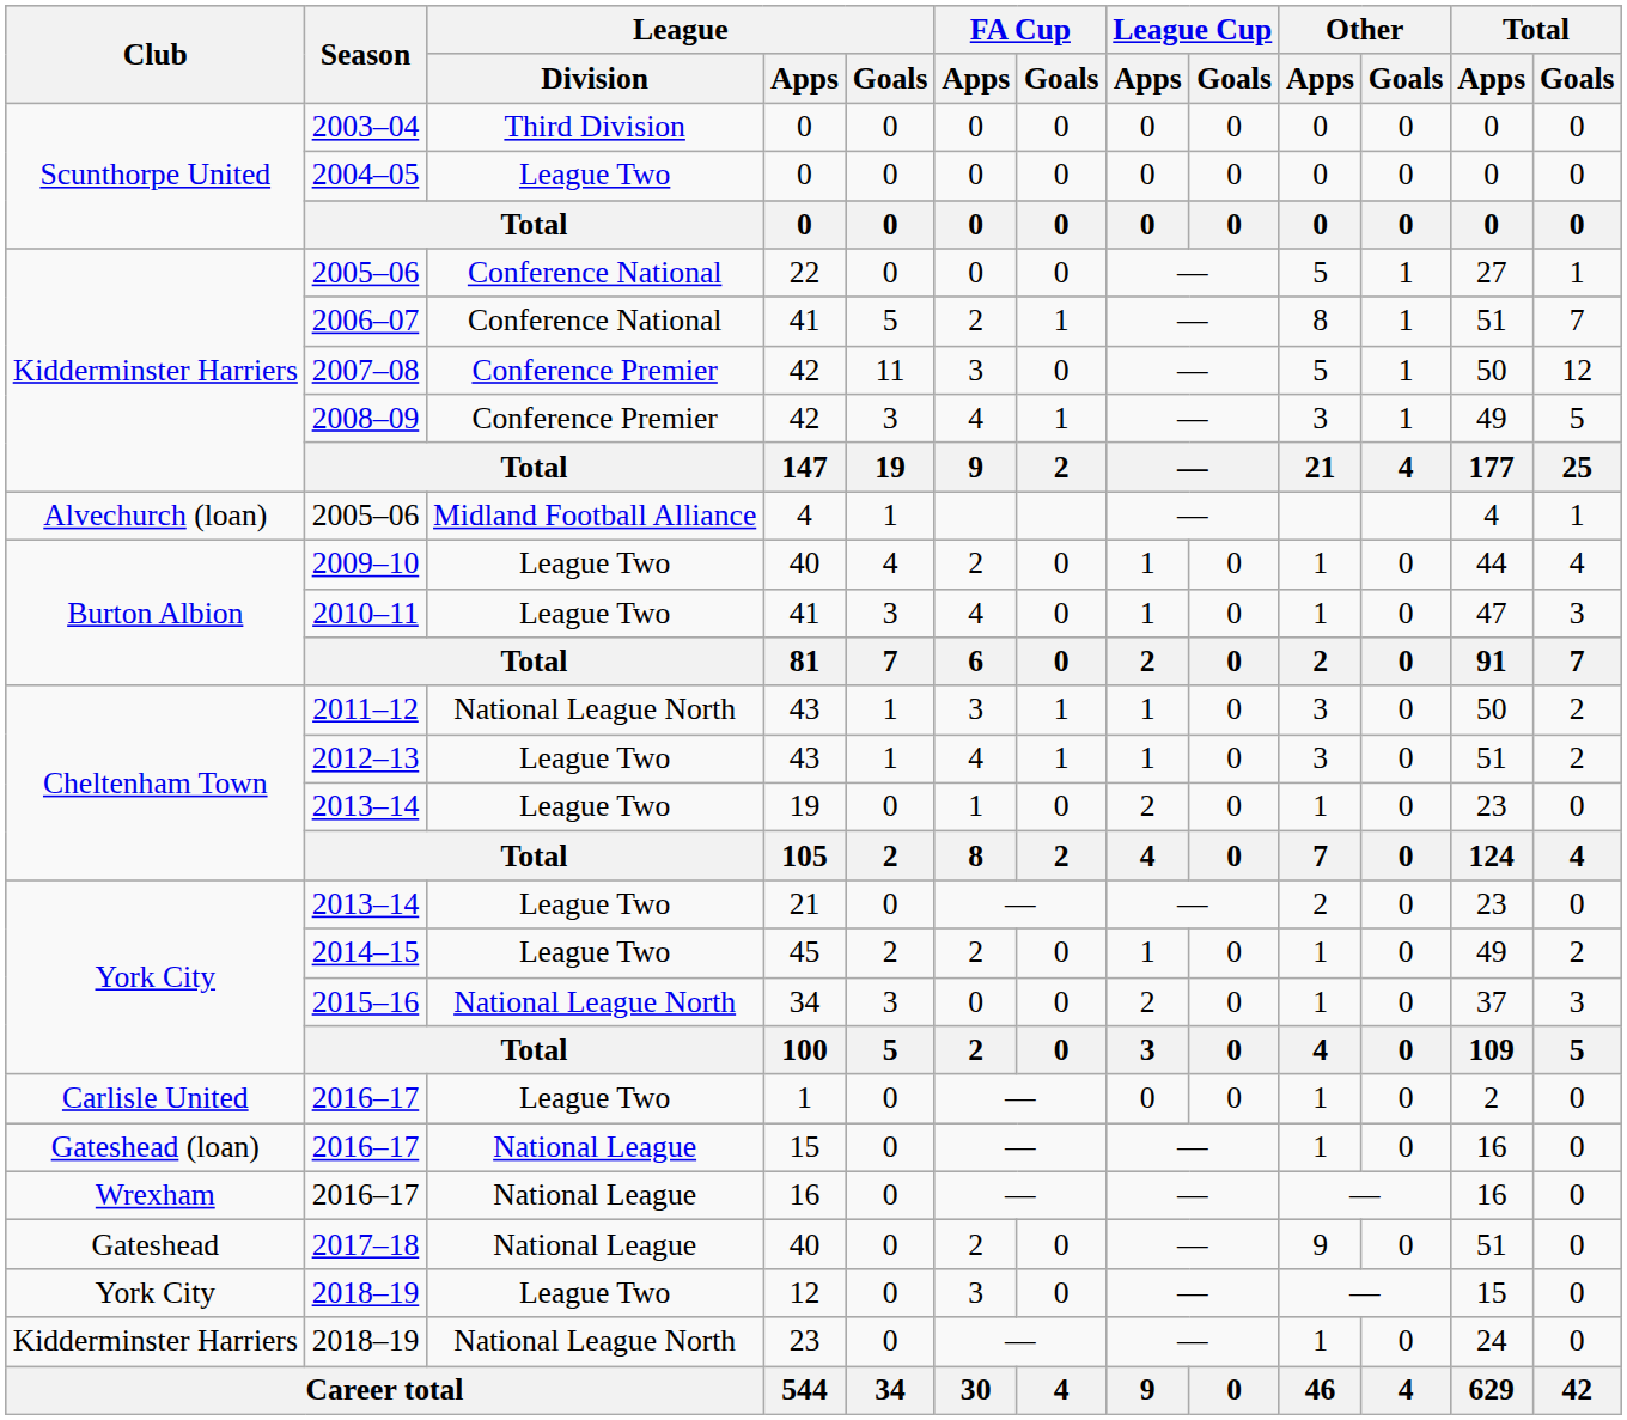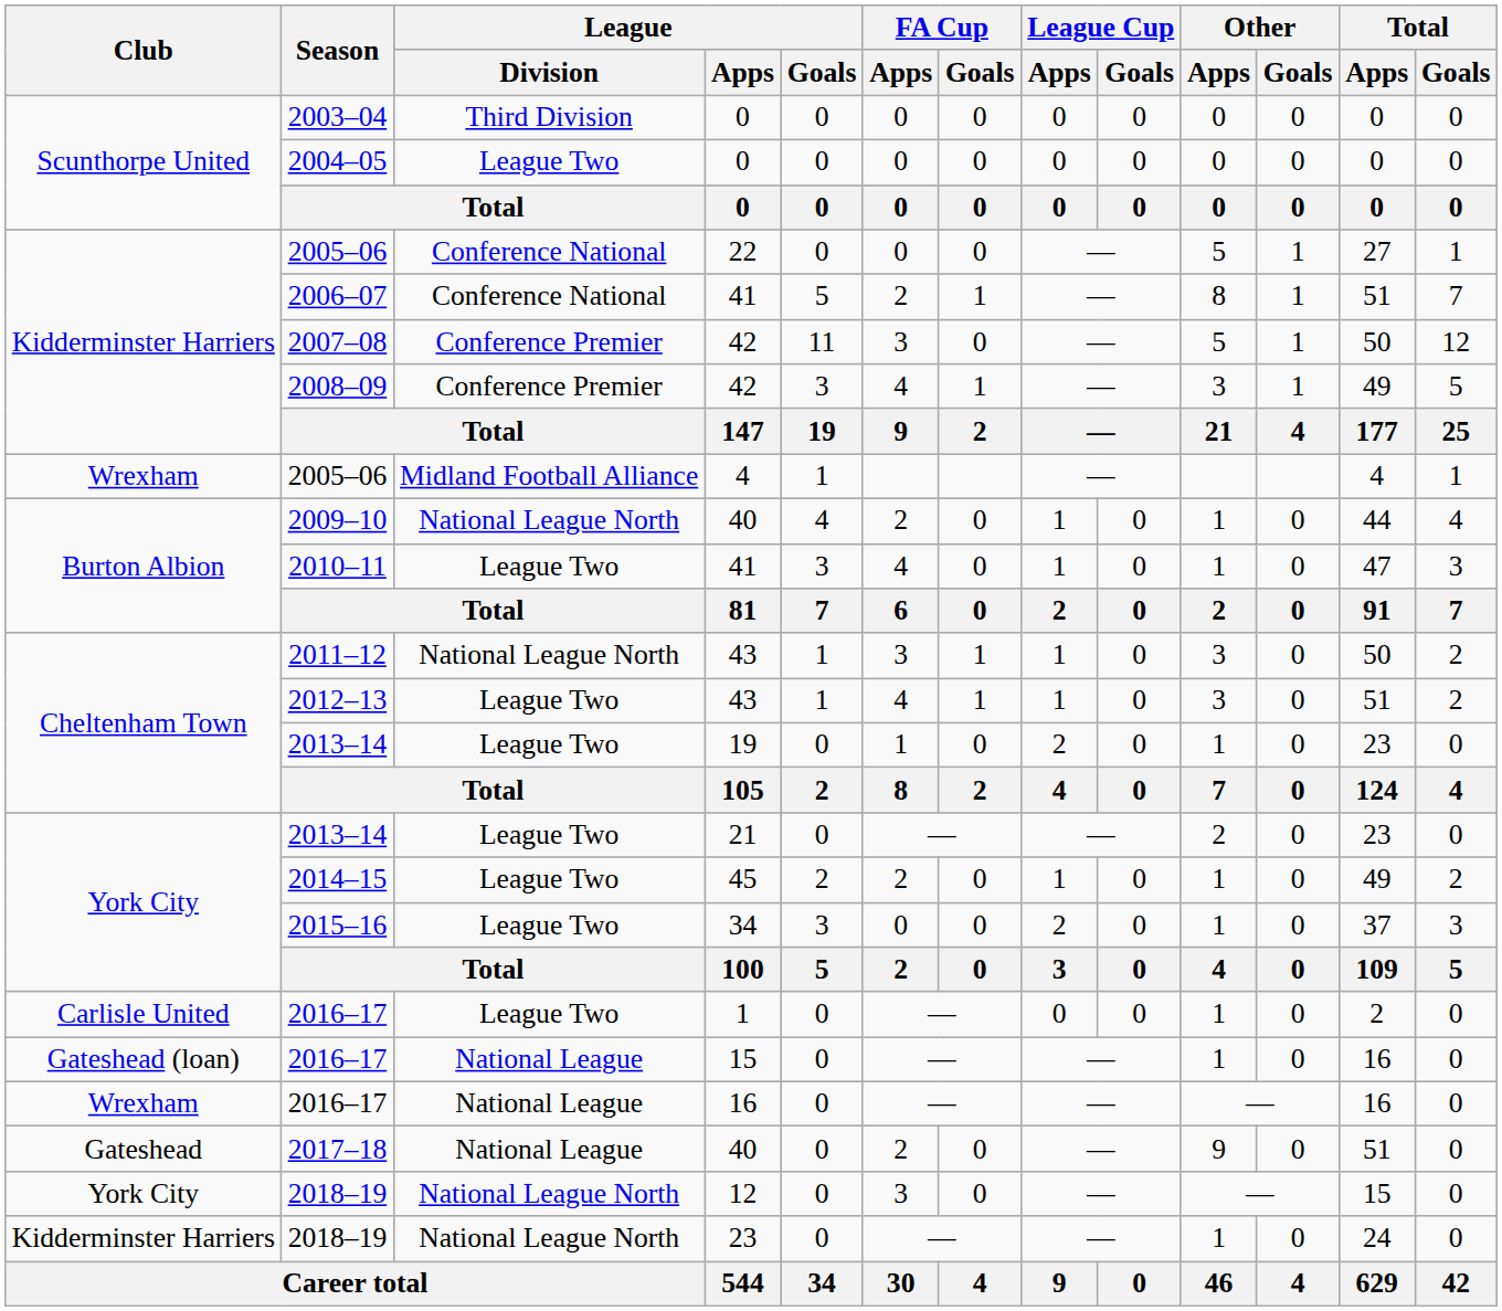2005–06 / 4 | Club: Alvechurch (loan) -> Wrexham
2009–10 | League / Division: League Two -> National League North
2015–16 | League / Division: National League North -> League Two
2018–19 / 12 | League / Division: League Two -> National League North
